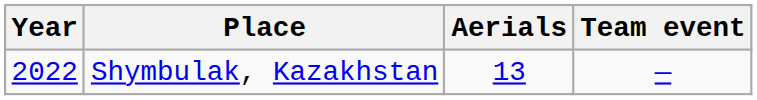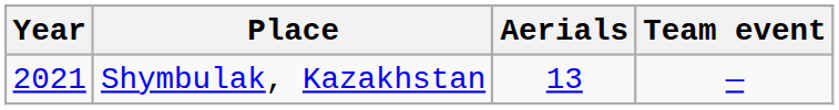Shymbulak, Kazakhstan | Year: 2022 -> 2021
